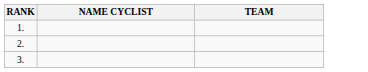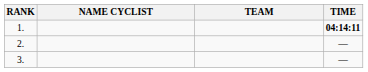+ column: TIME | 04:14:11 | — | —
